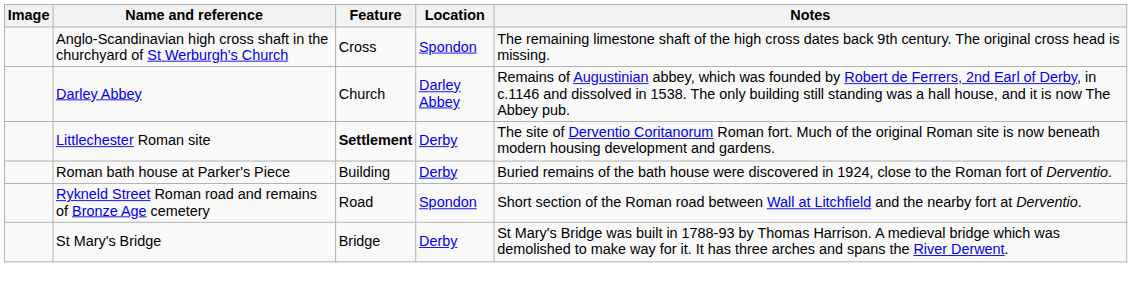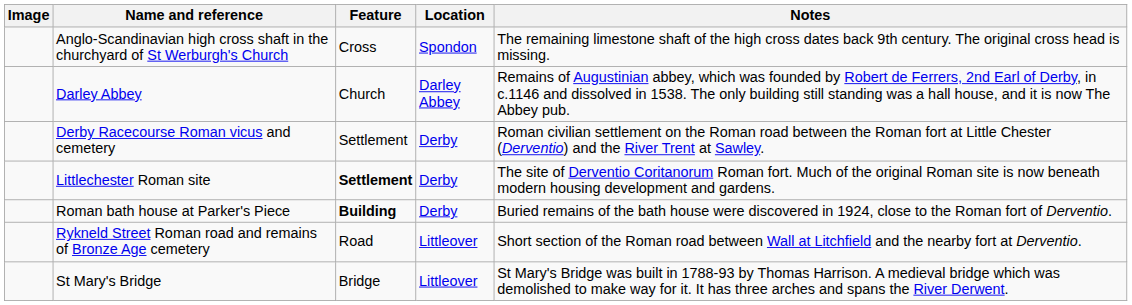+ row: Derby Racecourse Roman vicus and cemetery | Settlement | Derby | Roman civilian settlement on the Roman road between the Roman fort at Little Chester (Derventio) and the River Trent at Sawley.
Roman bath house at Parker's Piece | Feature: normal -> bold
Rykneld Street Roman road and remains of Bronze Age cemetery | Location: Spondon -> Littleover
St Mary's Bridge | Location: Derby -> Littleover
